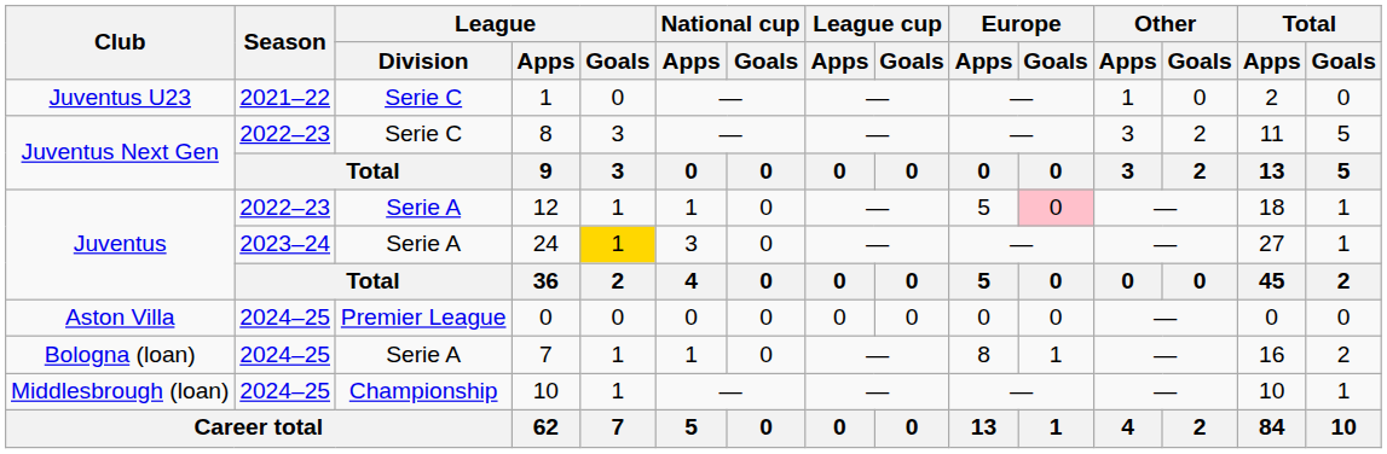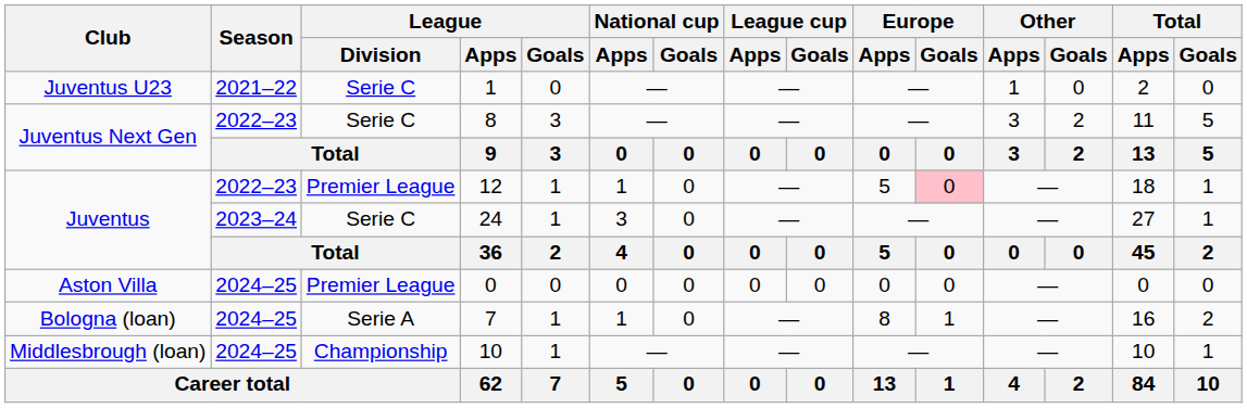12 | League / Division: Serie A -> Premier League
24 | League / Division: Serie A -> Serie C
24 | League / Goals: gold background -> no background
